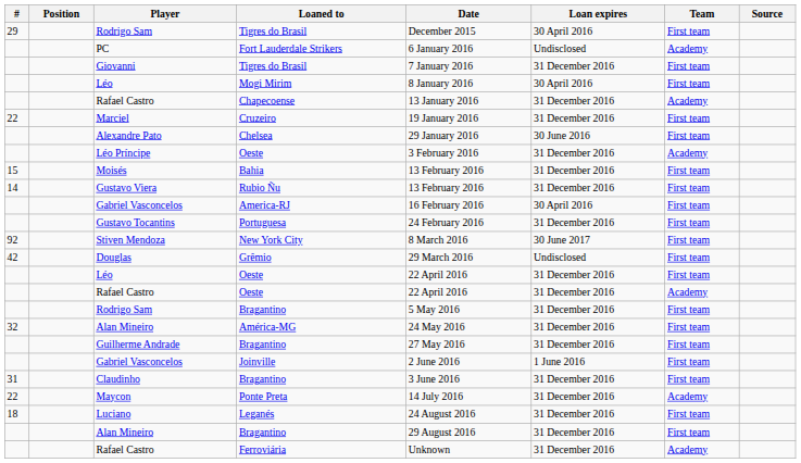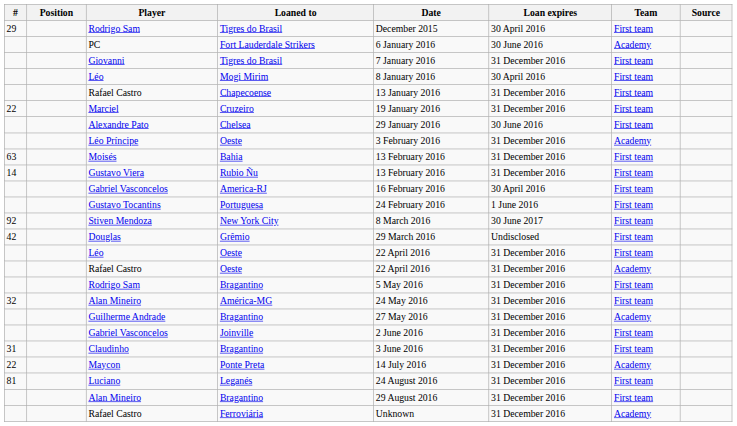PC | Loan expires: Undisclosed -> 30 June 2016
Rafael Castro / Chapecoense | Team: Academy -> First team
Moisés | #: 15 -> 63
Gustavo Tocantins | Loan expires: 31 December 2016 -> 1 June 2016
Guilherme Andrade | Team: First team -> Academy
Gabriel Vasconcelos / Joinville | Loan expires: 1 June 2016 -> 31 December 2016
Luciano | #: 18 -> 81
